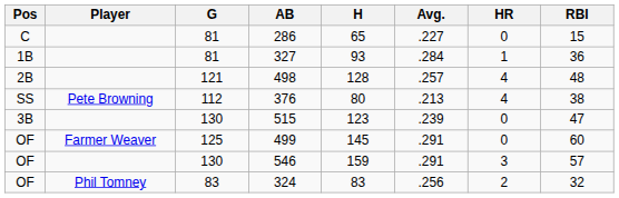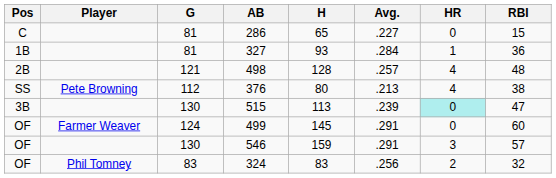515 | H: 123 -> 113
515 | HR: no background -> paleturquoise background
499 | G: 125 -> 124
